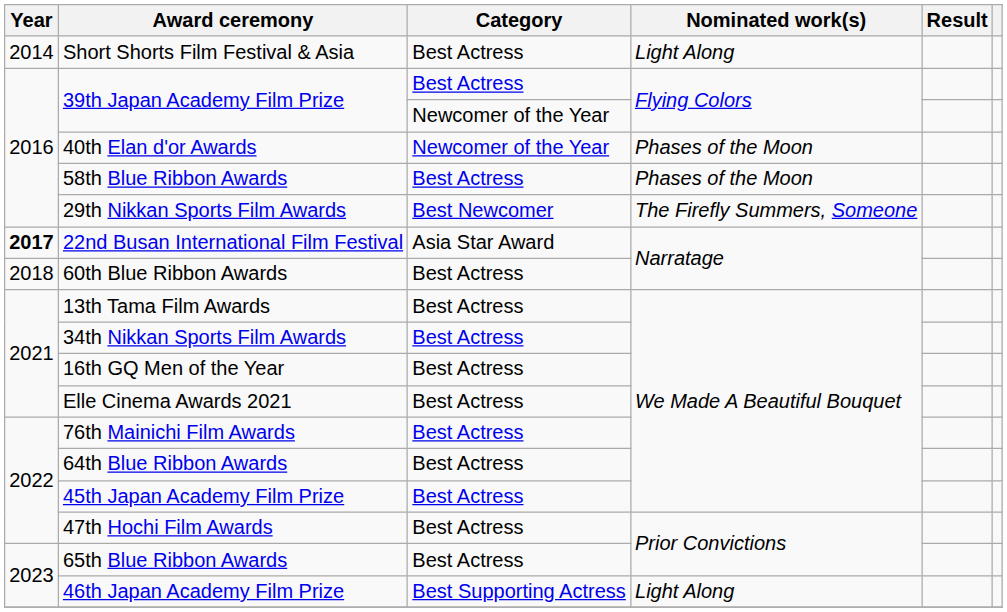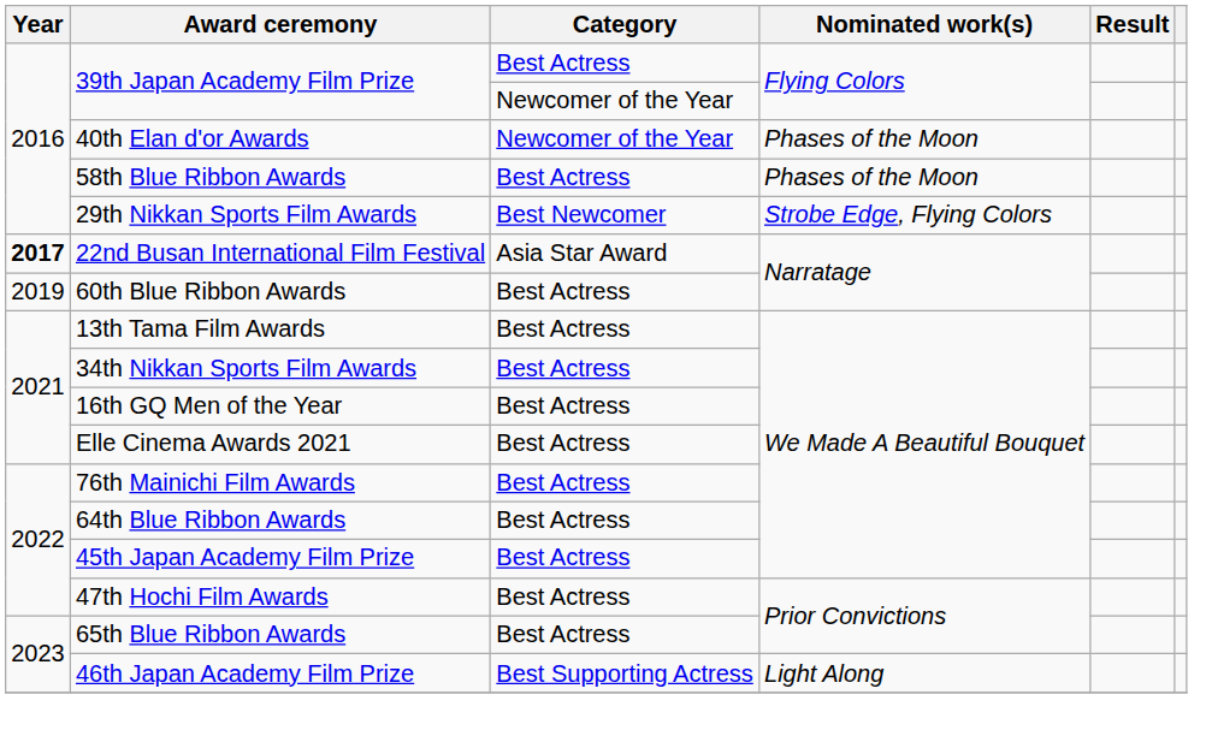- row: 2014 | Short Shorts Film Festival & Asia | Best Actress | Light Along
29th Nikkan Sports Film Awards | Nominated work(s): The Firefly Summers, Someone -> Strobe Edge, Flying Colors
60th Blue Ribbon Awards | Year: 2018 -> 2019
